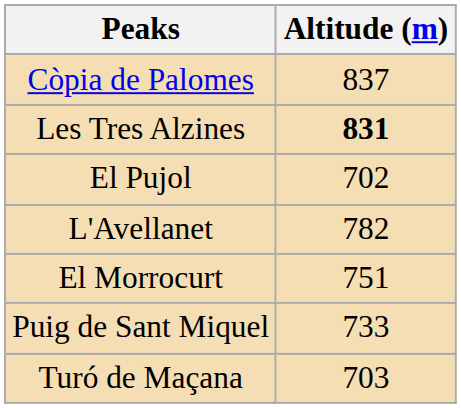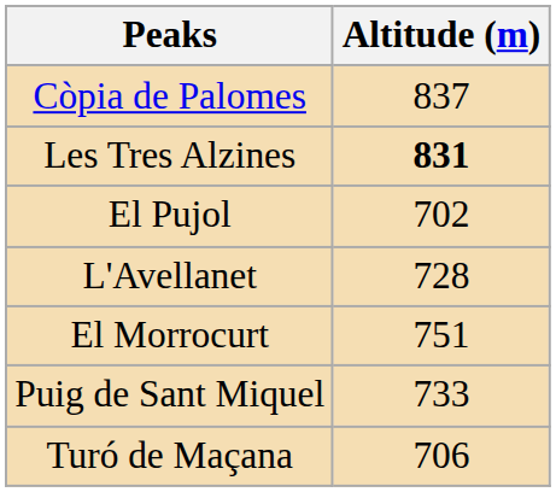L'Avellanet | Altitude (m): 782 -> 728
Turó de Maçana | Altitude (m): 703 -> 706
